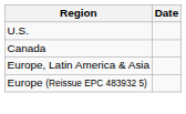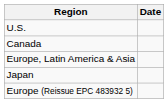+ row: Japan
